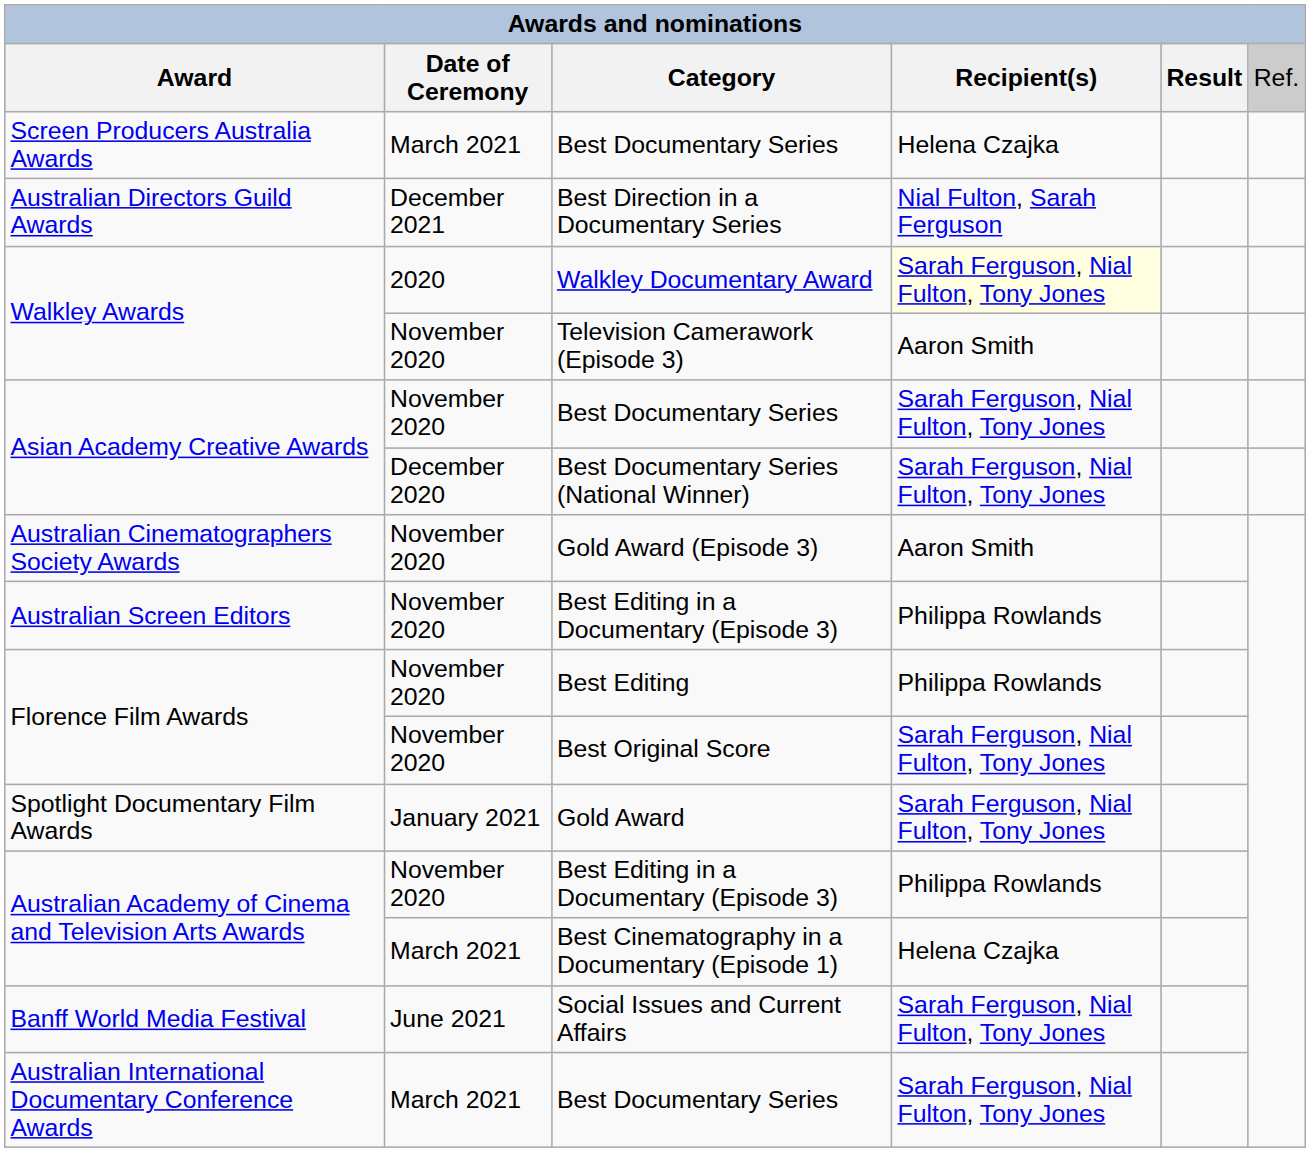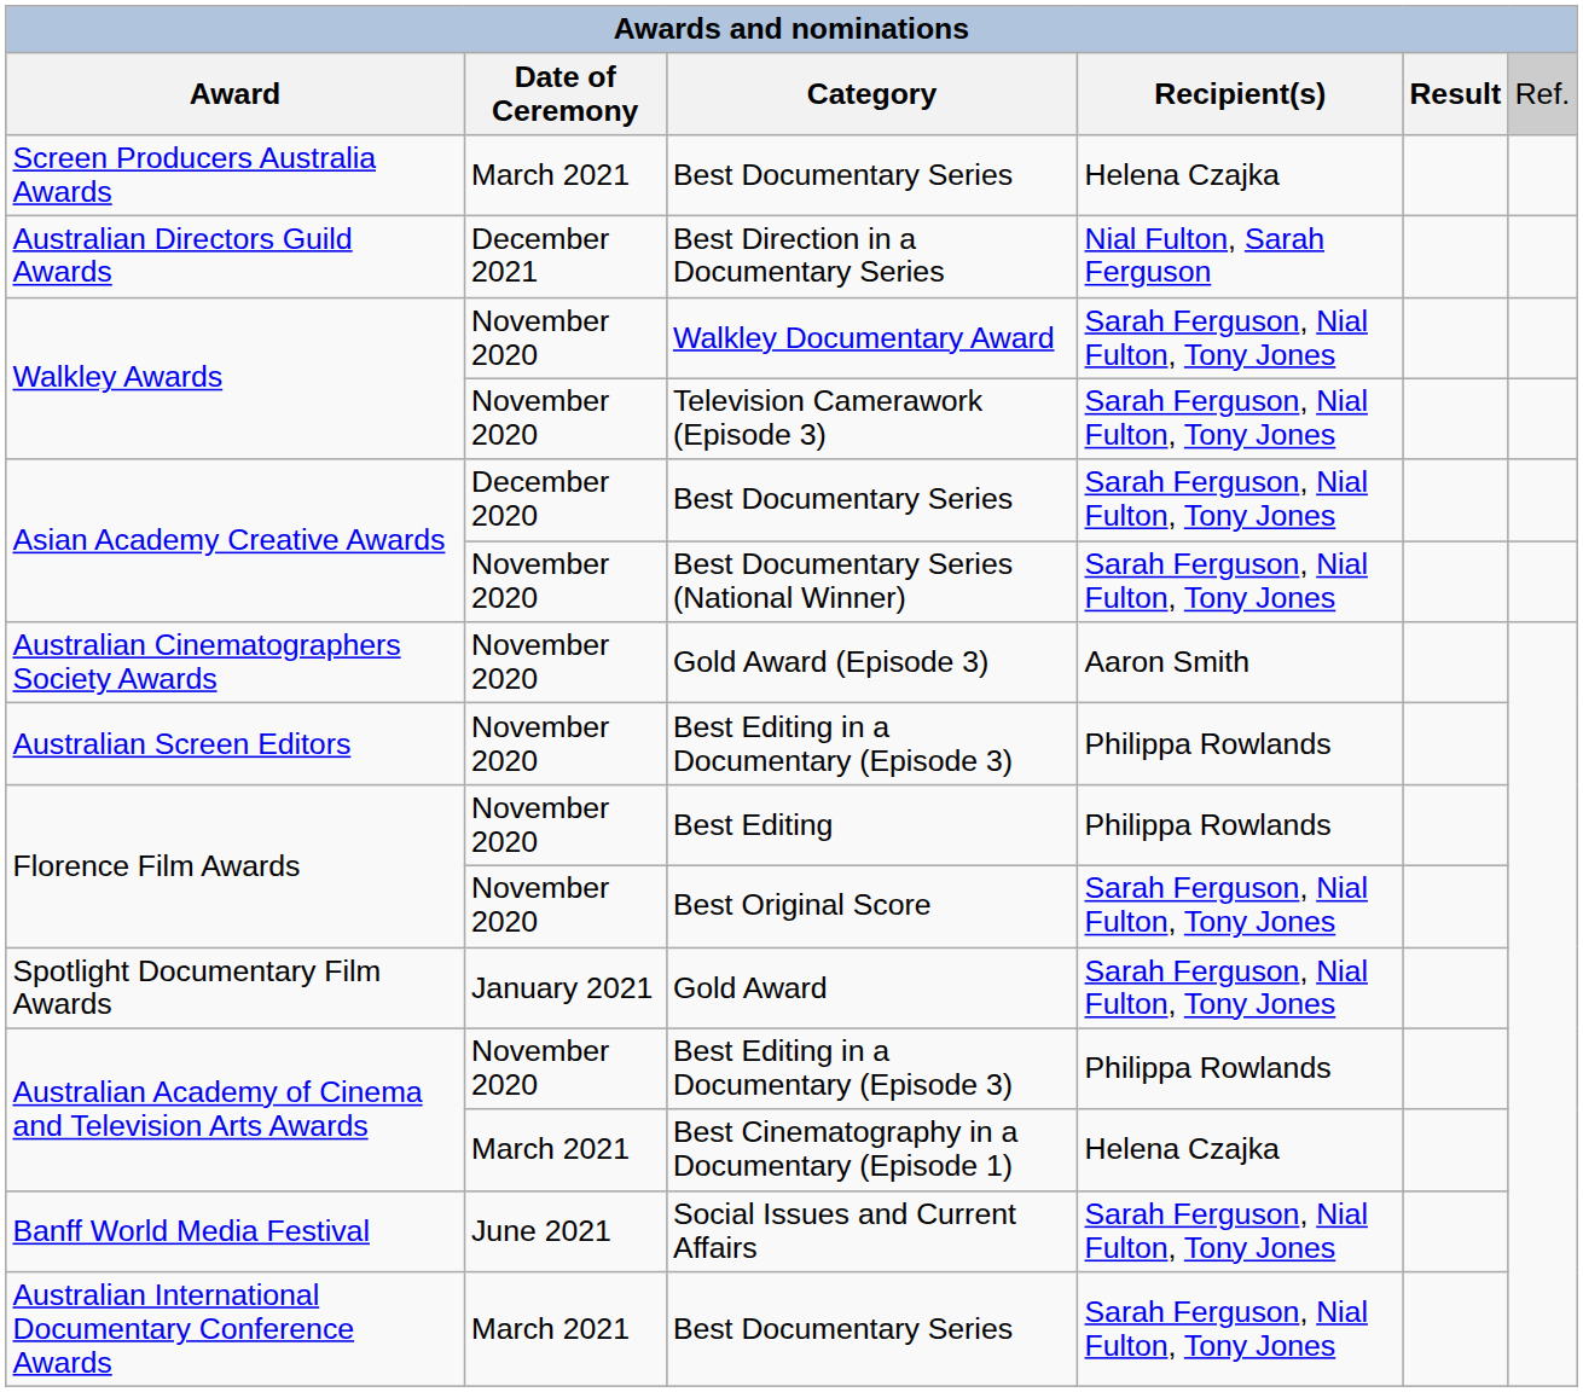Walkley Documentary Award | column 2: 2020 -> November 2020
Walkley Documentary Award | column 4: lightyellow background -> no background
Television Camerawork (Episode 3) | column 4: Aaron Smith -> Sarah Ferguson, Nial Fulton, Tony Jones
Asian Academy Creative Awards / Best Documentary Series | column 2: November 2020 -> December 2020
Best Documentary Series (National Winner) | column 2: December 2020 -> November 2020
